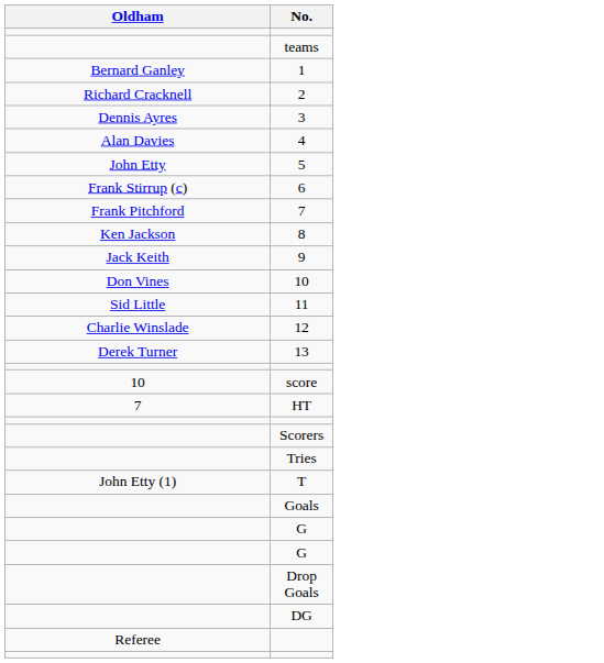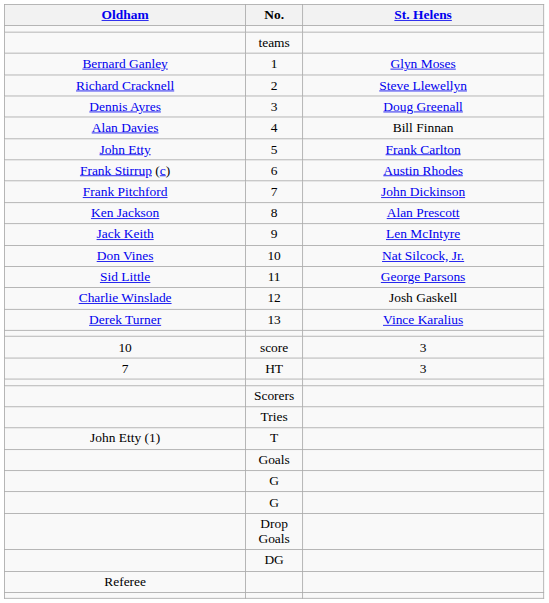+ column: St. Helens | Glyn Moses | Steve Llewellyn | Doug Greenall | Bill Finnan | Frank Carlton | Austin Rhodes | John Dickinson | Alan Prescott | Len McIntyre | Nat Silcock, Jr. | George Parsons | Josh Gaskell | Vince Karalius | 3 | 3
